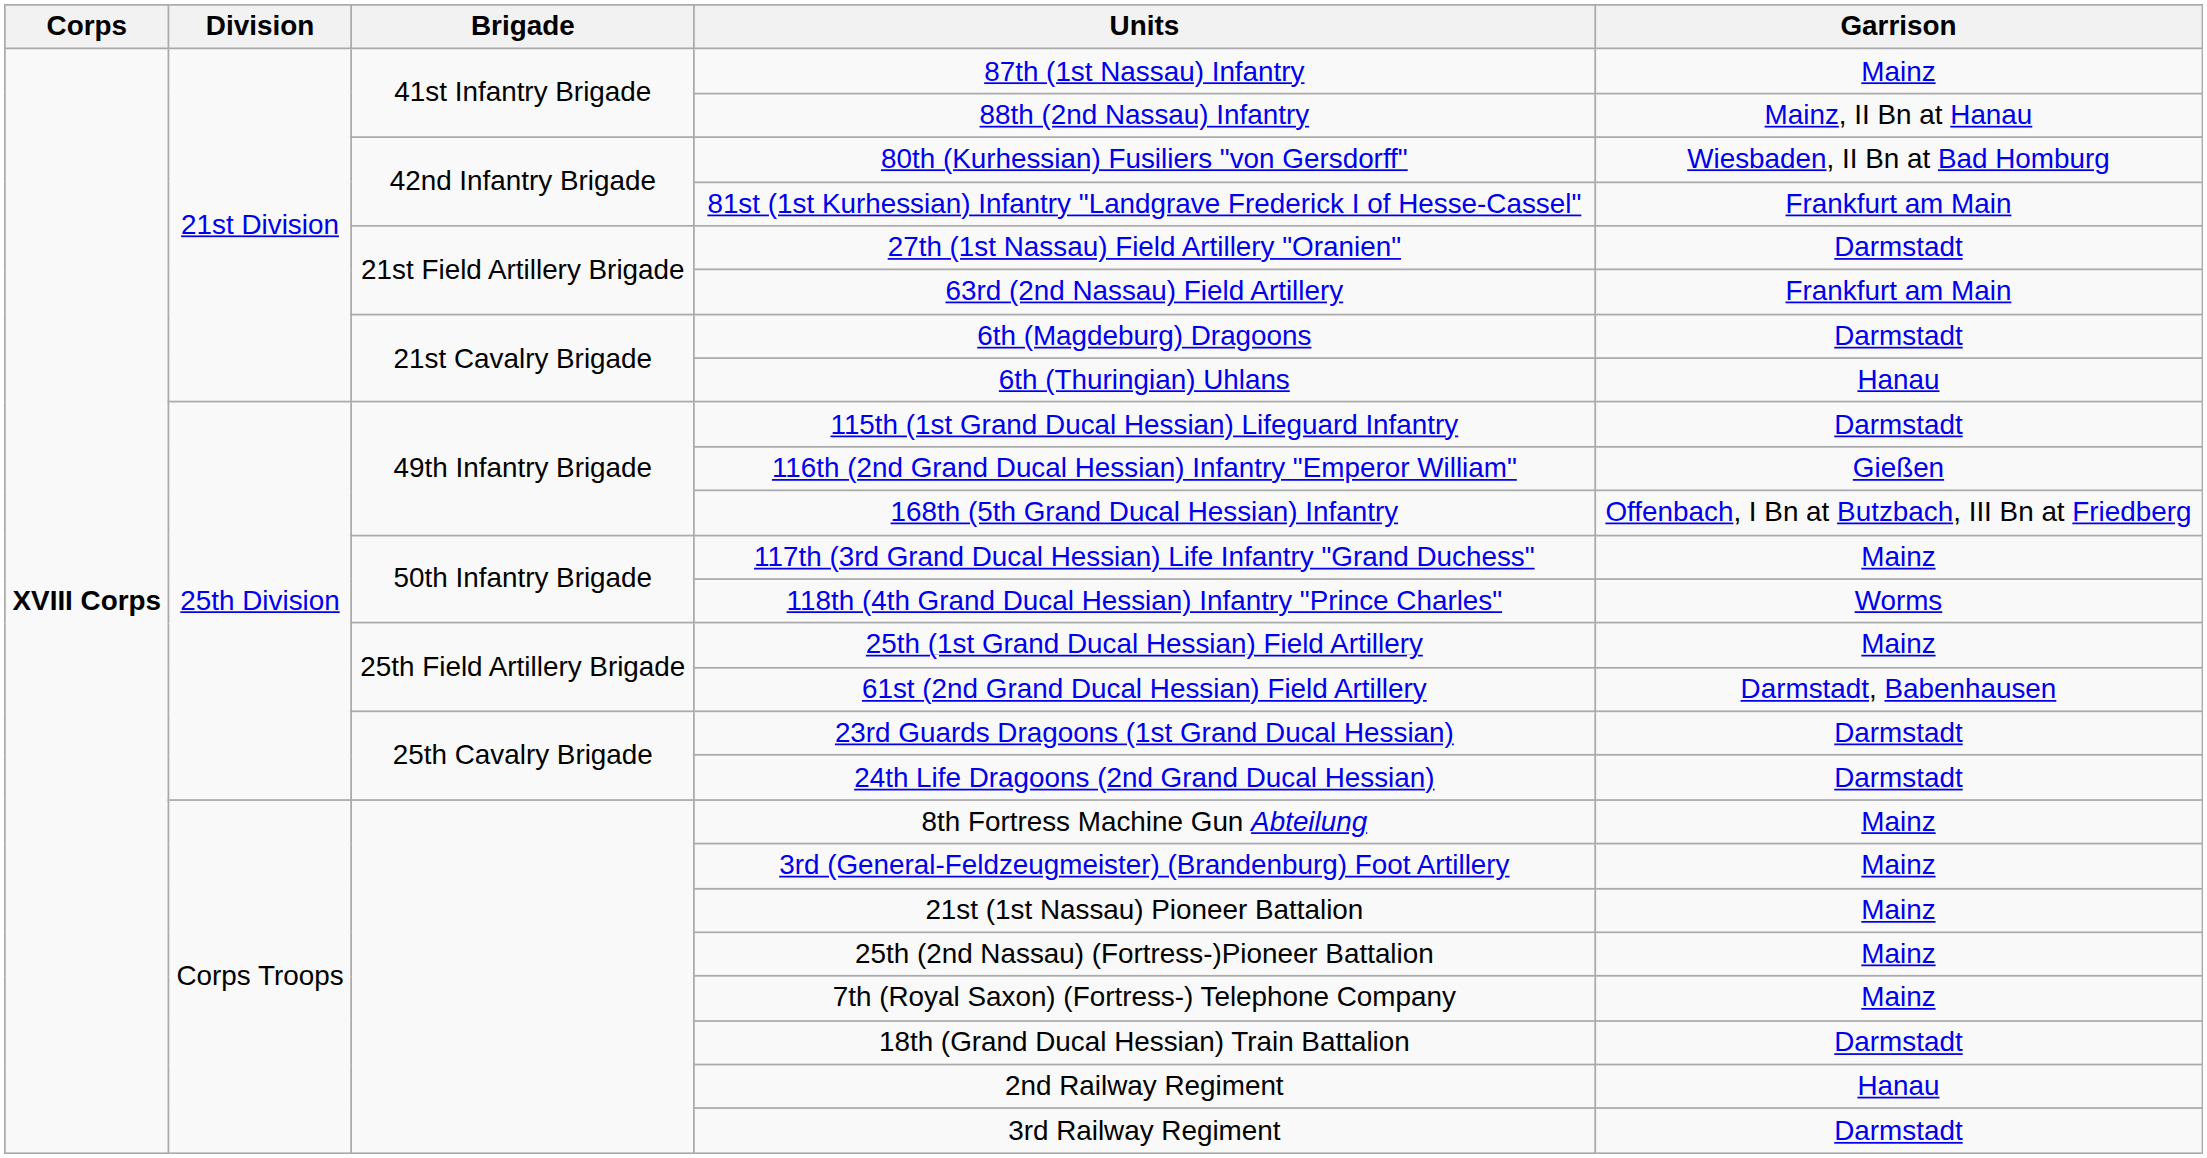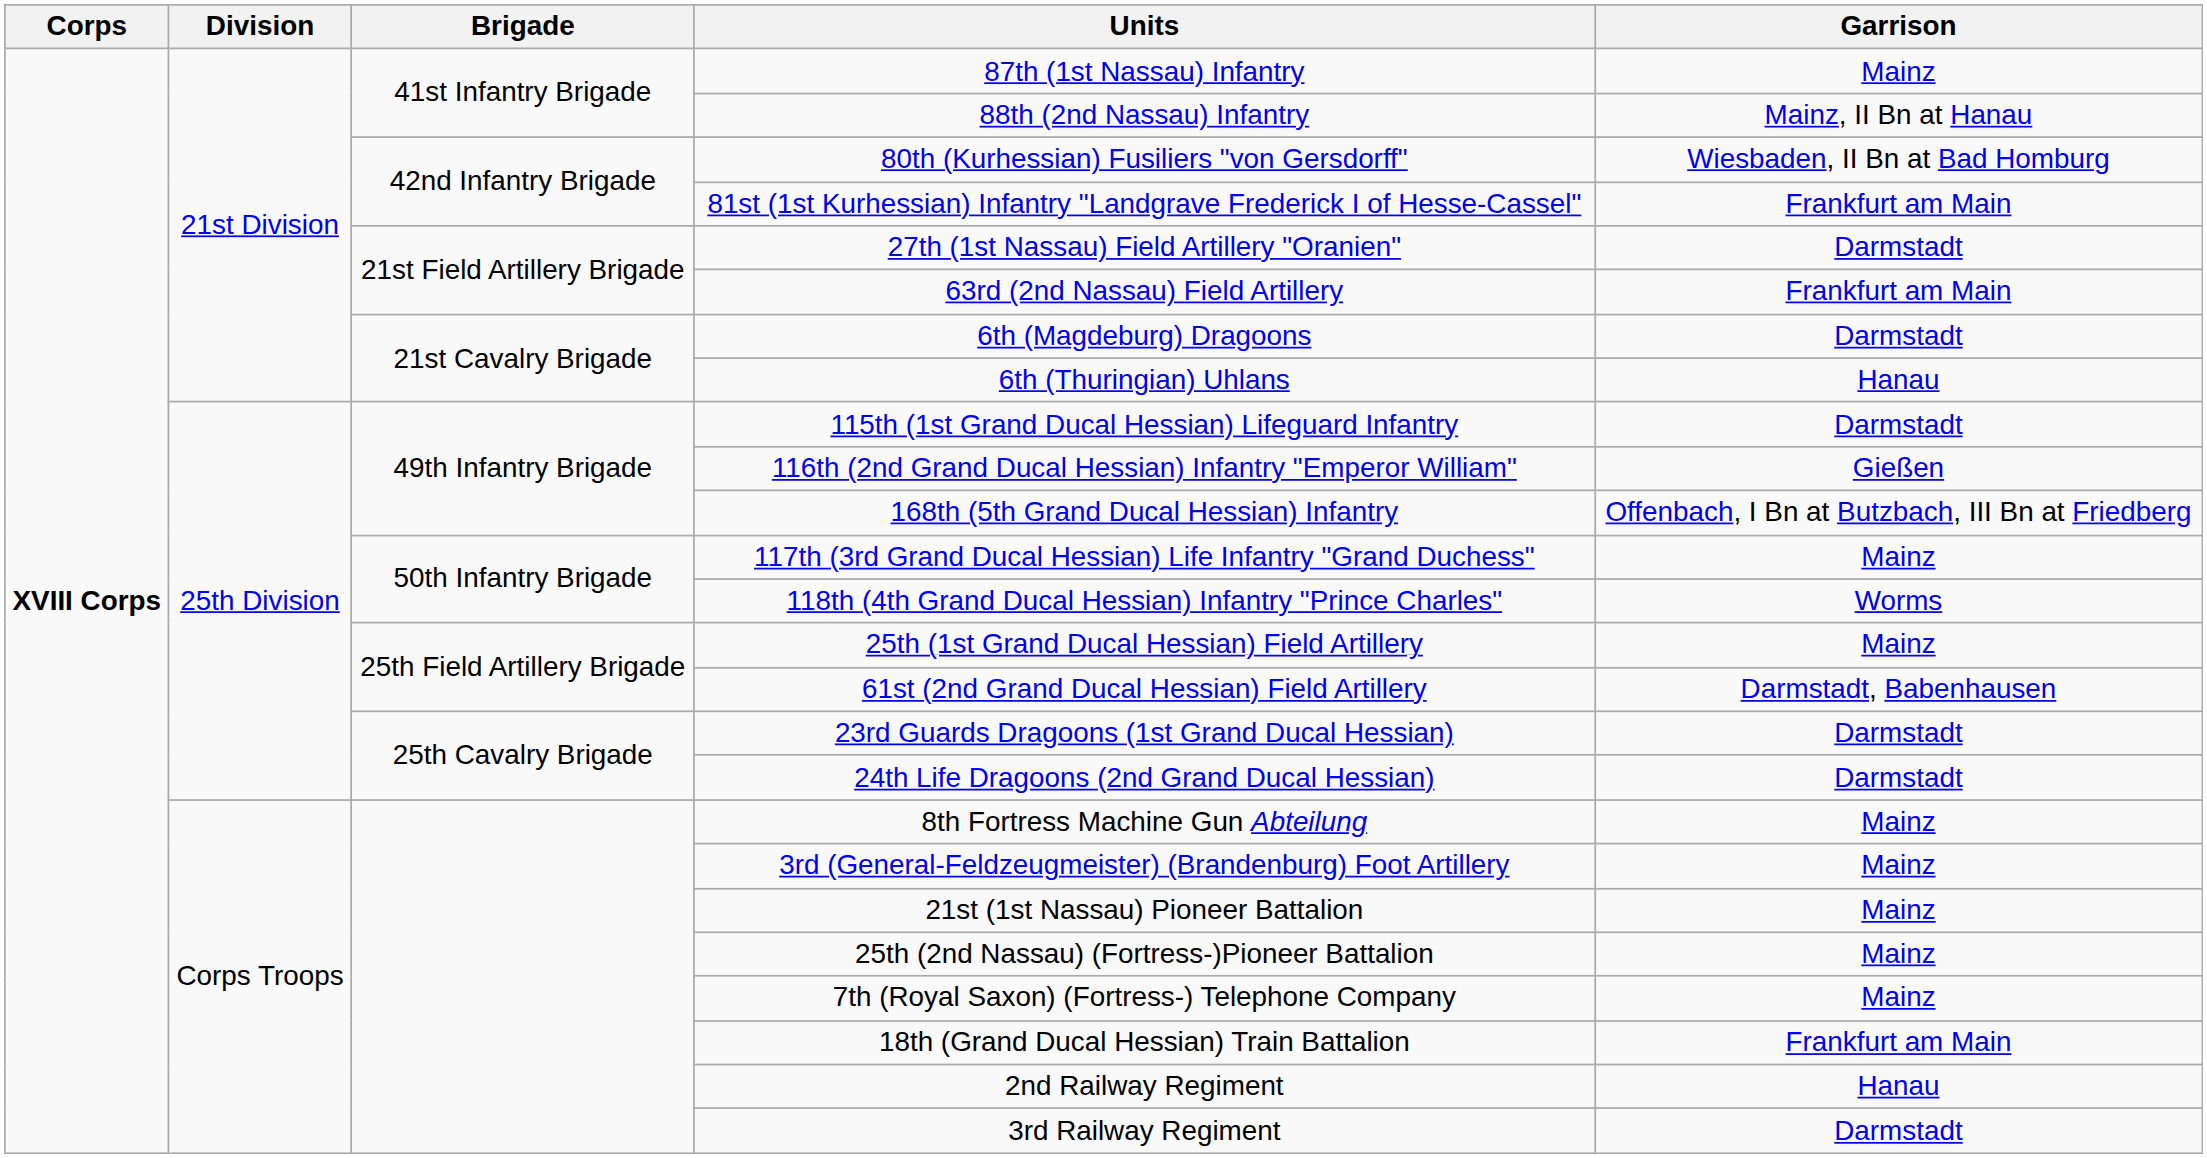18th (Grand Ducal Hessian) Train Battalion | Garrison: Darmstadt -> Frankfurt am Main
